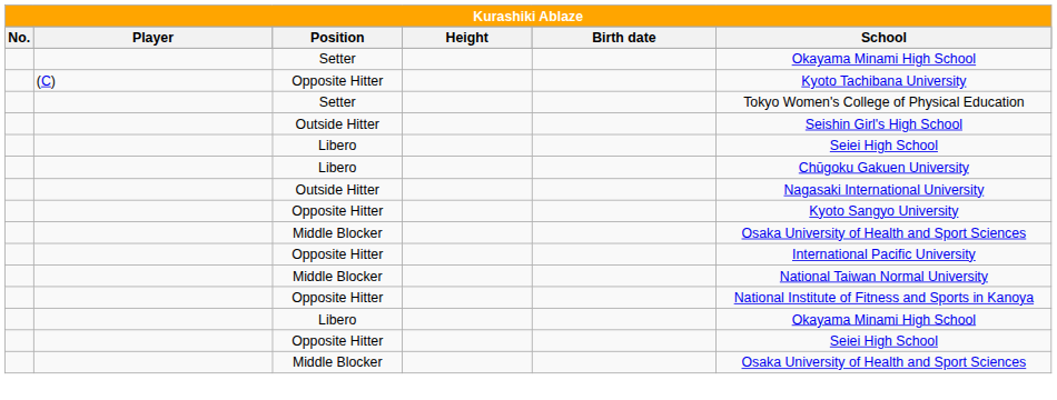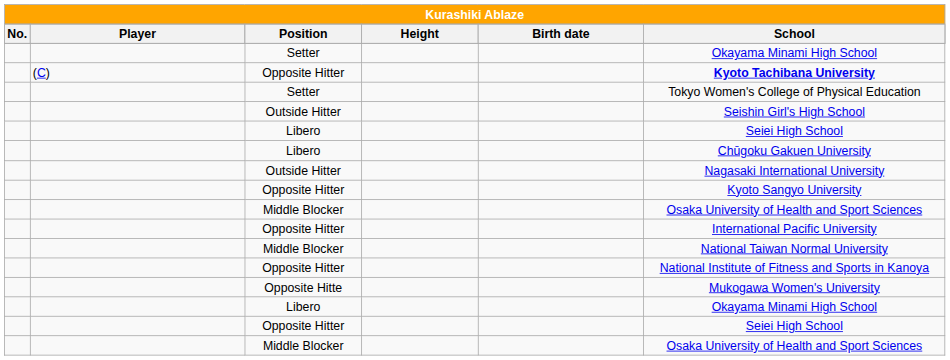(C) / Opposite Hitter | School: normal -> bold
+ row: Opposite Hitte | Mukogawa Women's University
